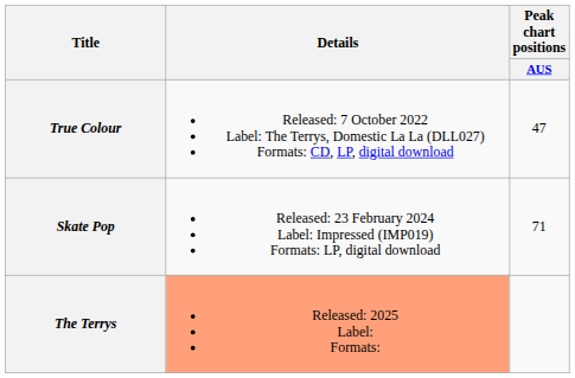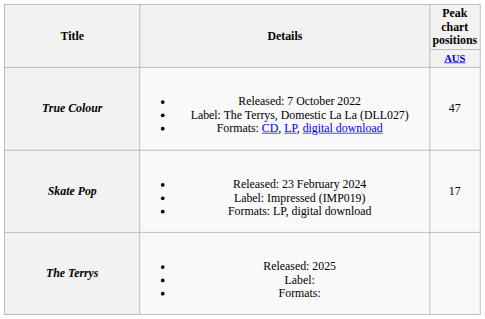Skate Pop | Peak chart positions / AUS: 71 -> 17
The Terrys | Details: lightsalmon background -> no background
